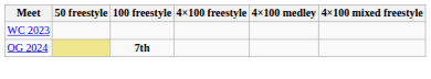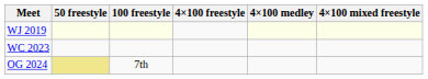+ row: WJ 2019
OG 2024 | 100 freestyle: bold -> normal
